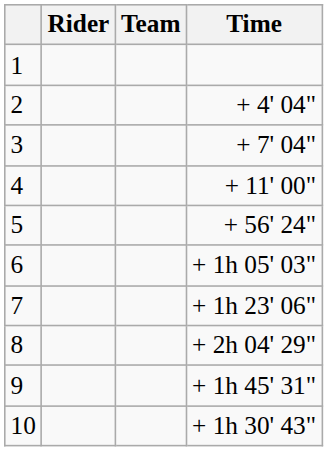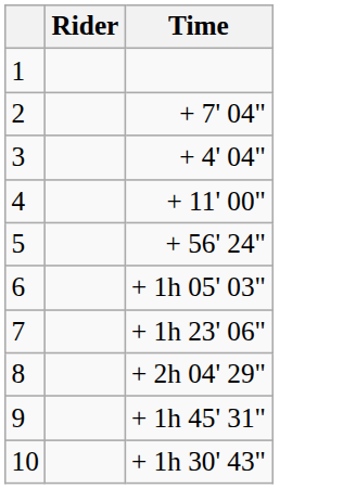- column: Team
2 | Time: + 4' 04" -> + 7' 04"
3 | Time: + 7' 04" -> + 4' 04"
